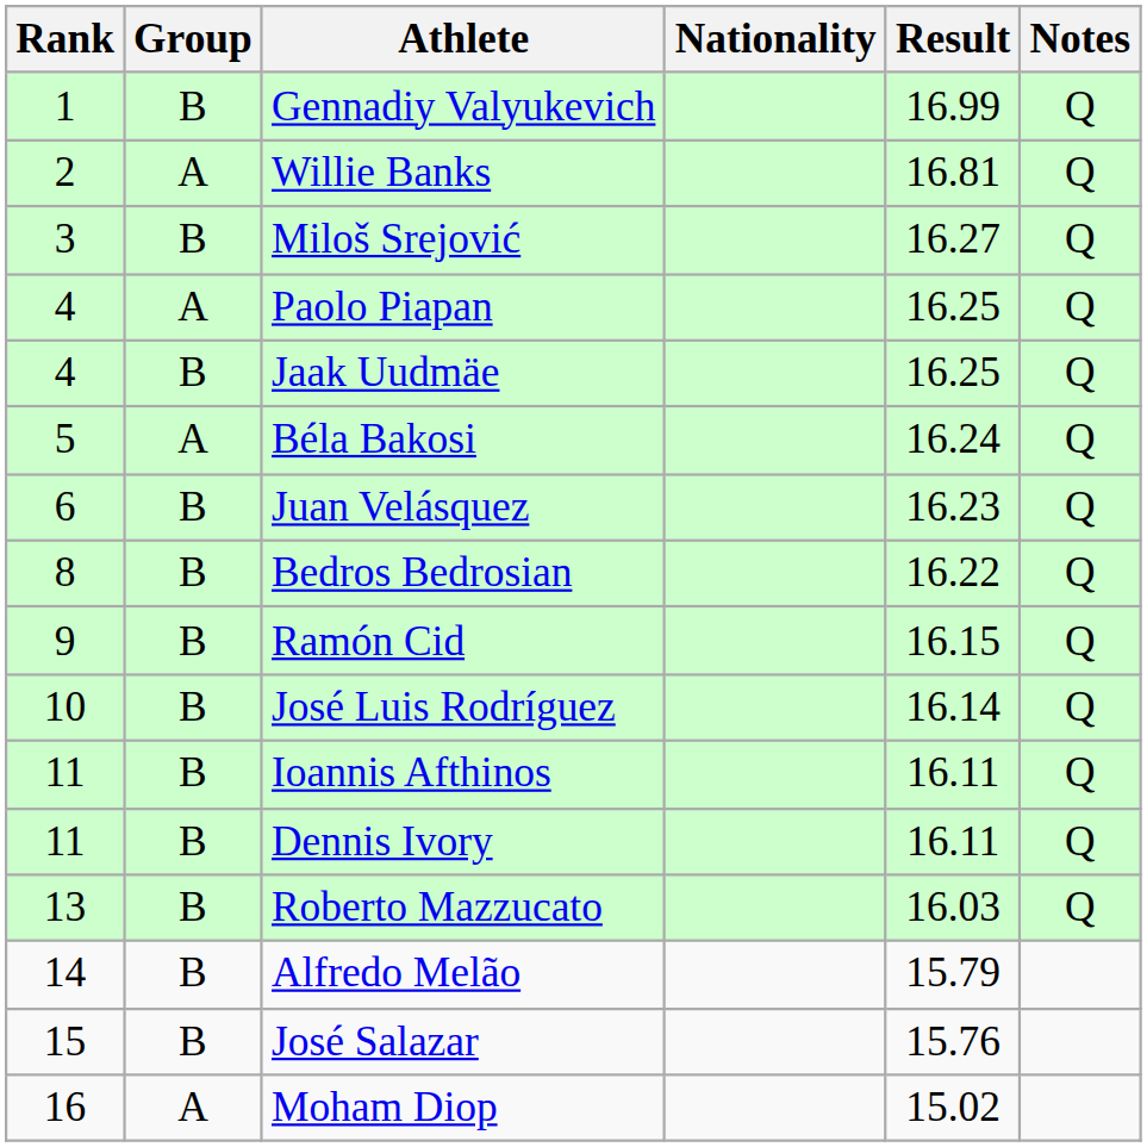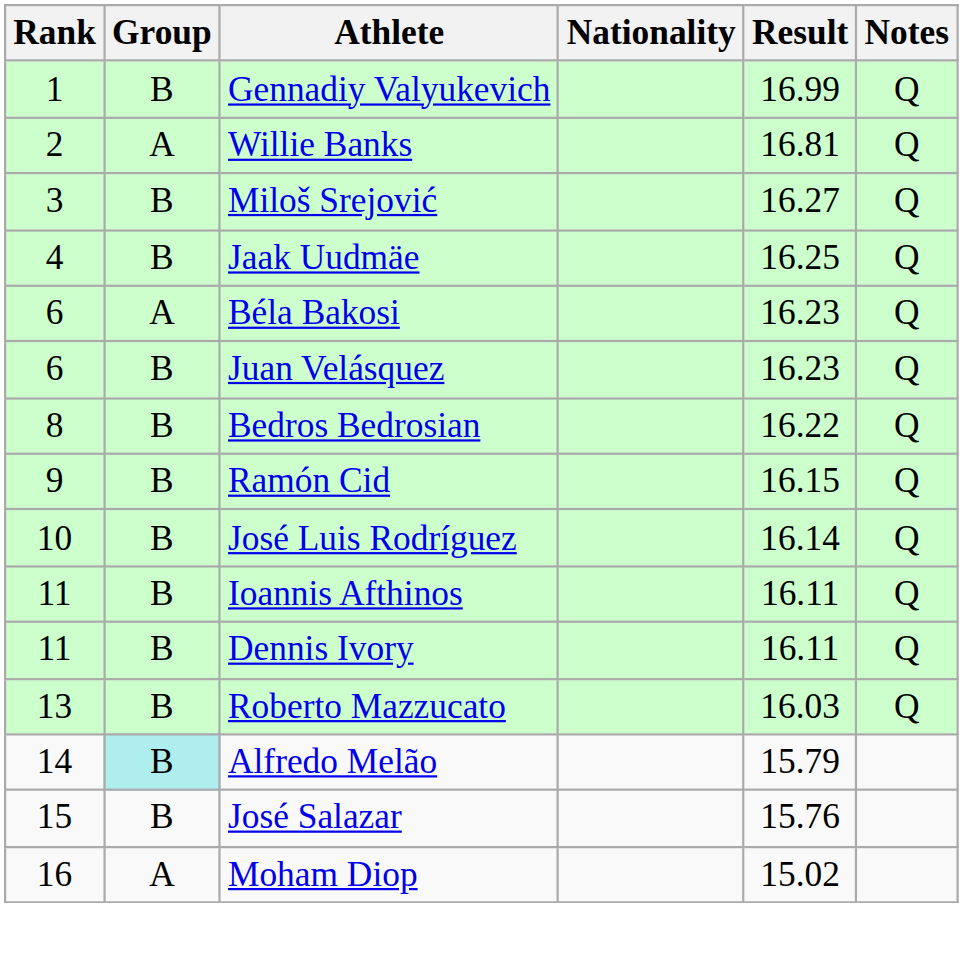- row: 4 | A | Paolo Piapan | 16.25 | Q
Béla Bakosi | Rank: 5 -> 6
Béla Bakosi | Result: 16.24 -> 16.23
Alfredo Melão | Group: no background -> paleturquoise background
